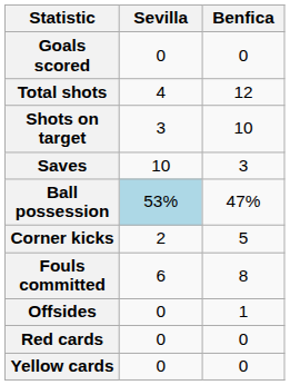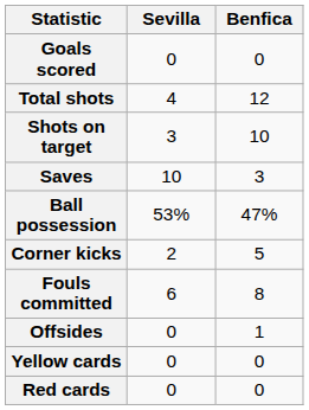Ball possession | Sevilla: lightblue background -> no background
rows swapped: Yellow cards <-> Red cards
